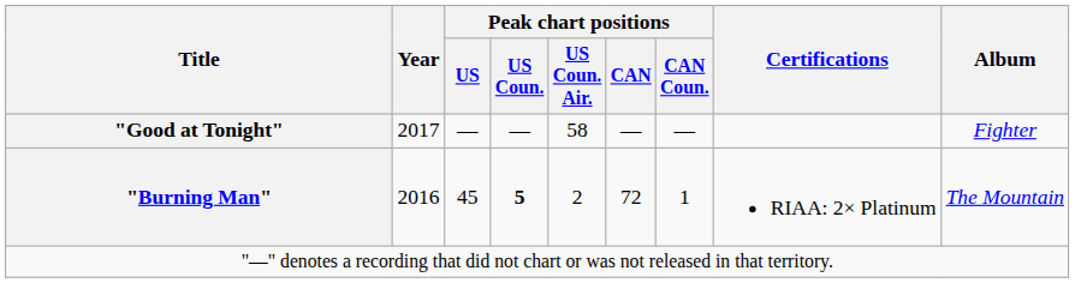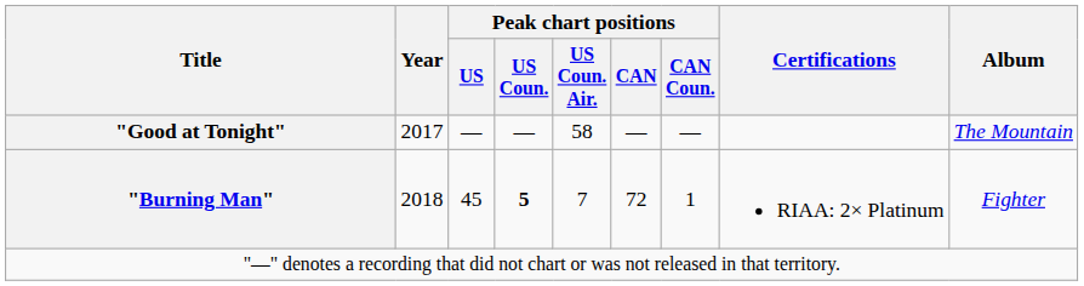"Good at Tonight" | Album: Fighter -> The Mountain
"Burning Man" | Year: 2016 -> 2018
"Burning Man" | Peak chart positions / US Coun. Air.: 2 -> 7
"Burning Man" | Album: The Mountain -> Fighter
